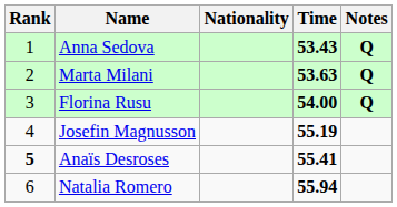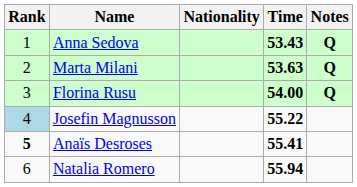Josefin Magnusson | Rank: no background -> lightblue background
Josefin Magnusson | Time: 55.19 -> 55.22
